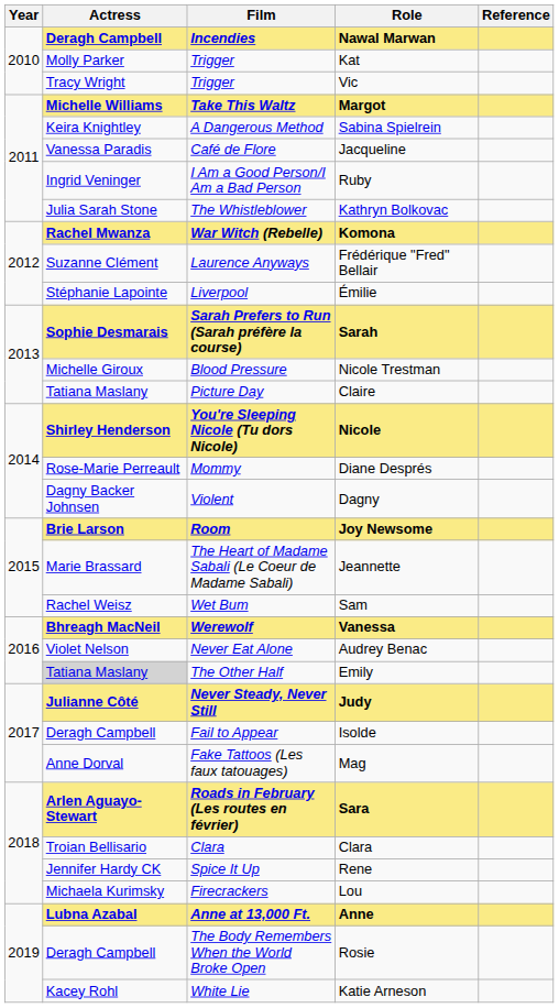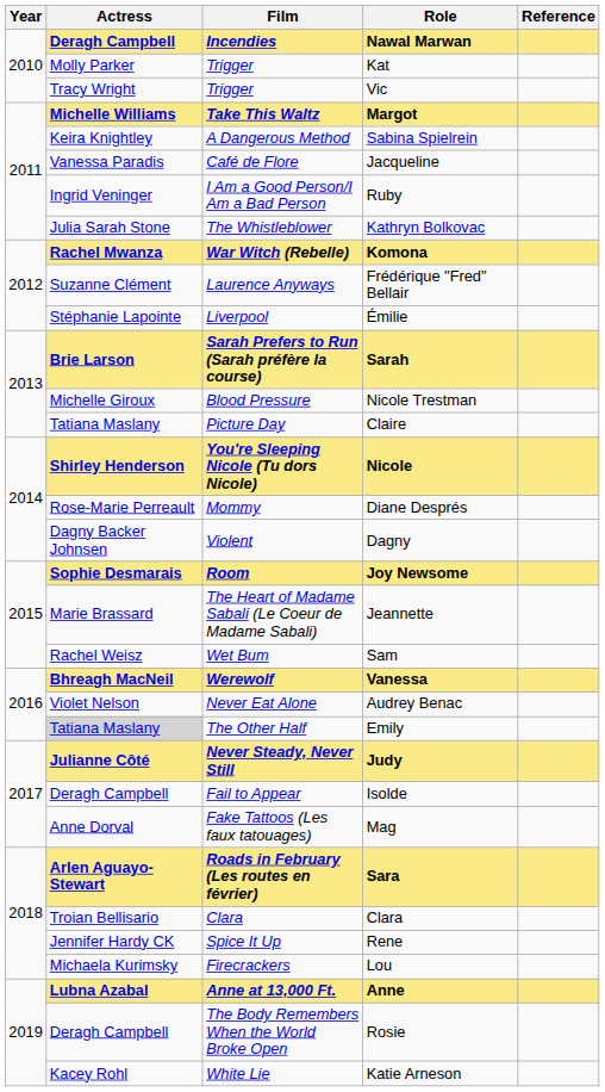Sarah | Actress: Sophie Desmarais -> Brie Larson
Joy Newsome | Actress: Brie Larson -> Sophie Desmarais
